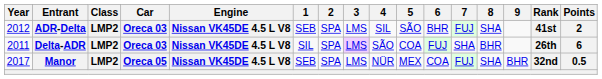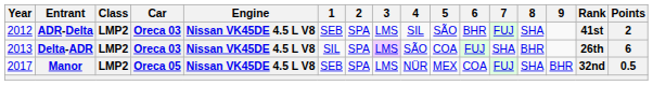Delta-ADR | Year: 2011 -> 2013
